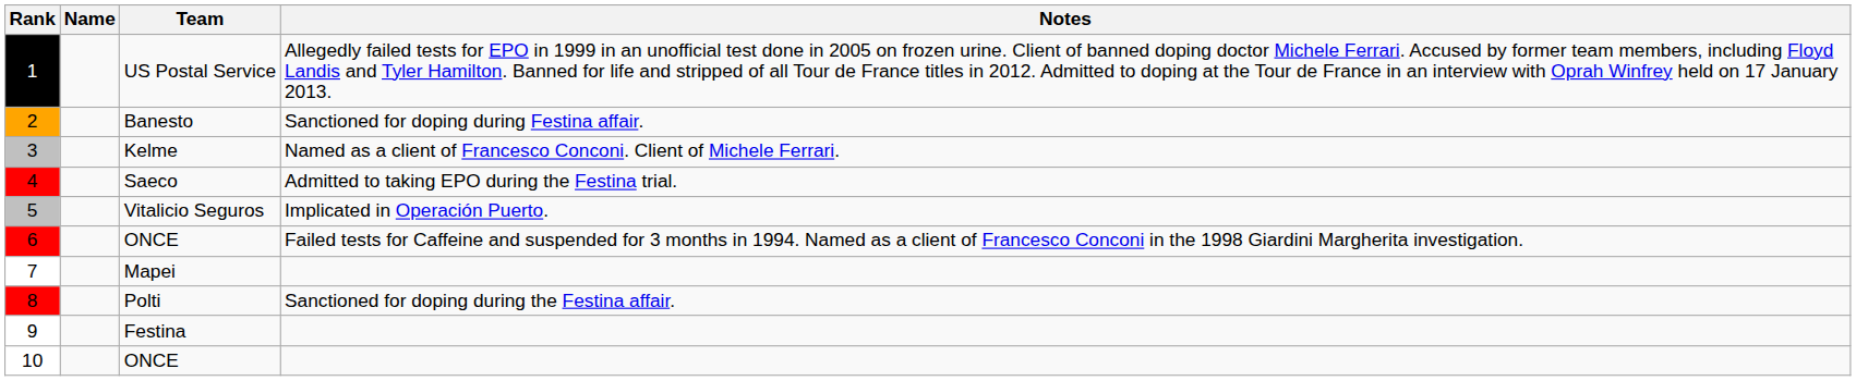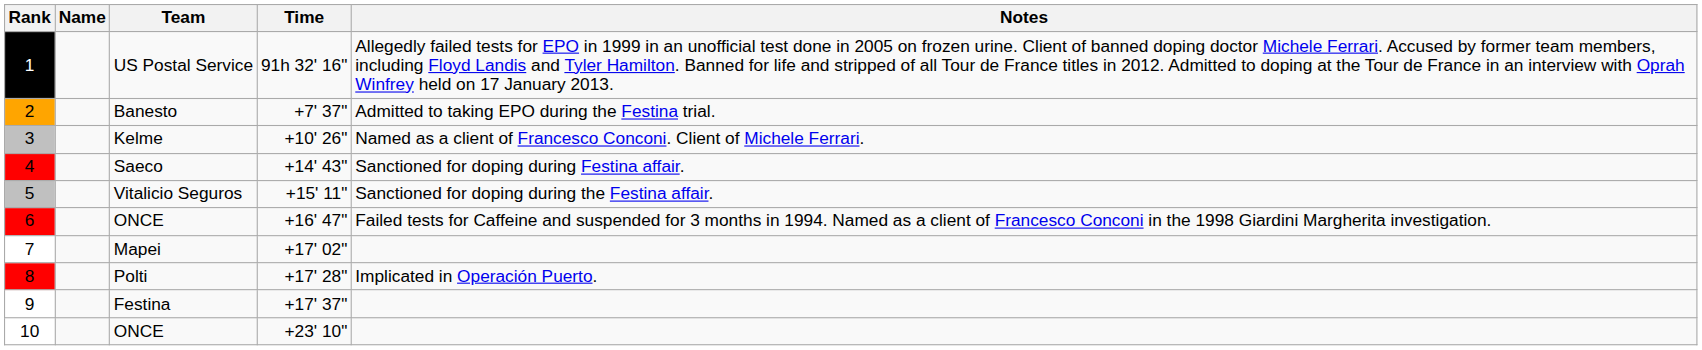+ column: Time | 91h 32' 16" | +7' 37" | +10' 26" | +14' 43" | +15' 11" | +16' 47" | +17' 02" | +17' 28" | +17' 37" | +23' 10"
Banesto | Notes: Sanctioned for doping during Festina affair. -> Admitted to taking EPO during the Festina trial.
Saeco | Notes: Admitted to taking EPO during the Festina trial. -> Sanctioned for doping during Festina affair.
Vitalicio Seguros | Notes: Implicated in Operación Puerto. -> Sanctioned for doping during the Festina affair.
Polti | Notes: Sanctioned for doping during the Festina affair. -> Implicated in Operación Puerto.
